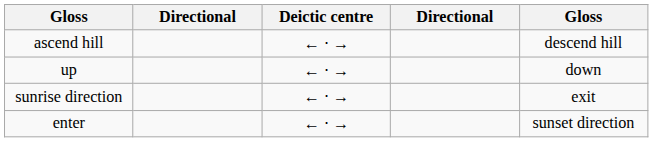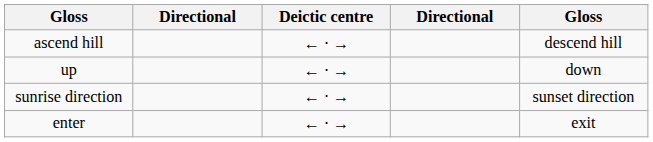sunrise direction | column 5: exit -> sunset direction
enter | column 5: sunset direction -> exit
